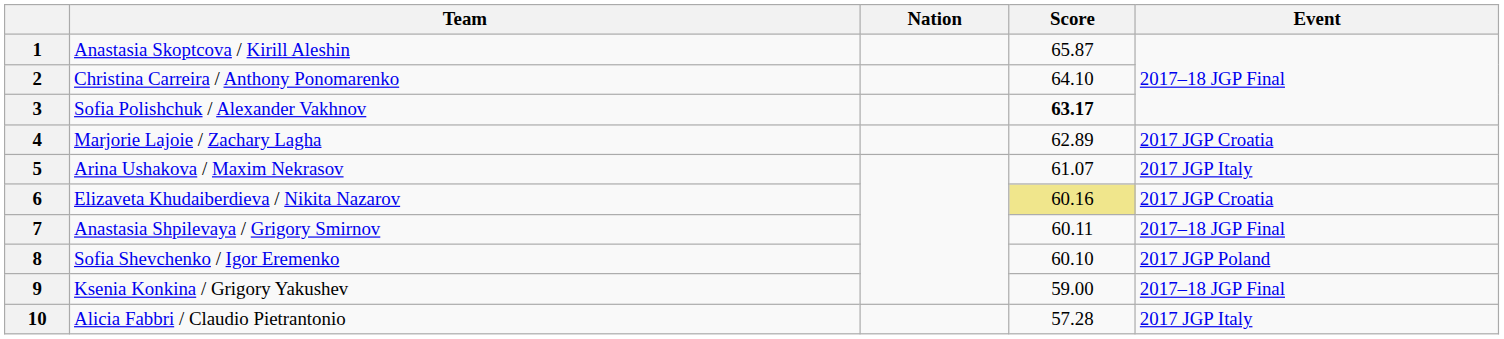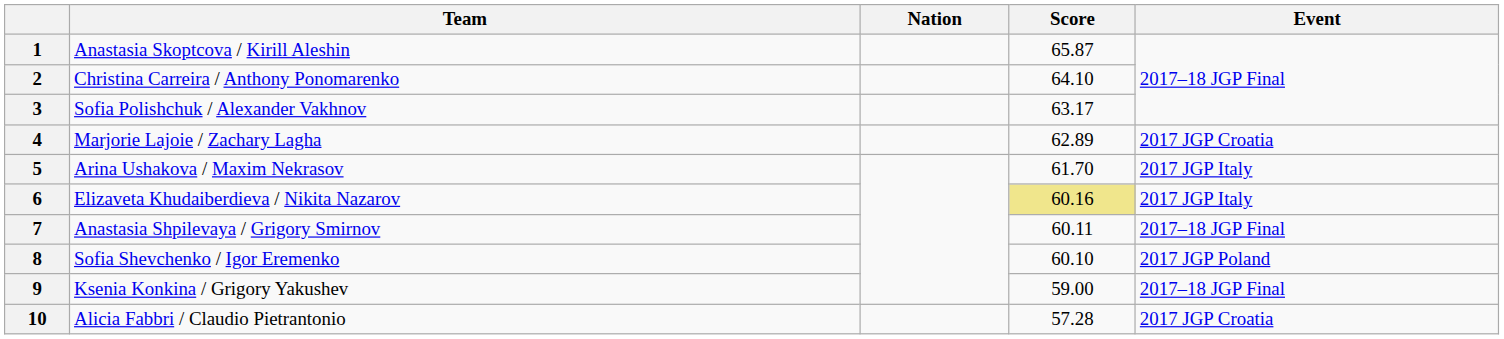3 | Score: bold -> normal
5 | Score: 61.07 -> 61.70
6 | Event: 2017 JGP Croatia -> 2017 JGP Italy
10 | Event: 2017 JGP Italy -> 2017 JGP Croatia
